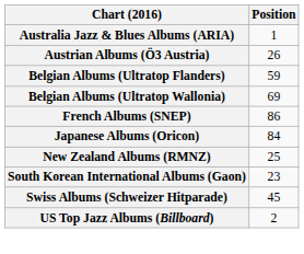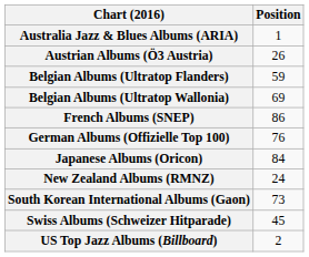+ row: German Albums (Offizielle Top 100) | 76
New Zealand Albums (RMNZ) | Position: 25 -> 24
South Korean International Albums (Gaon) | Position: 23 -> 73
